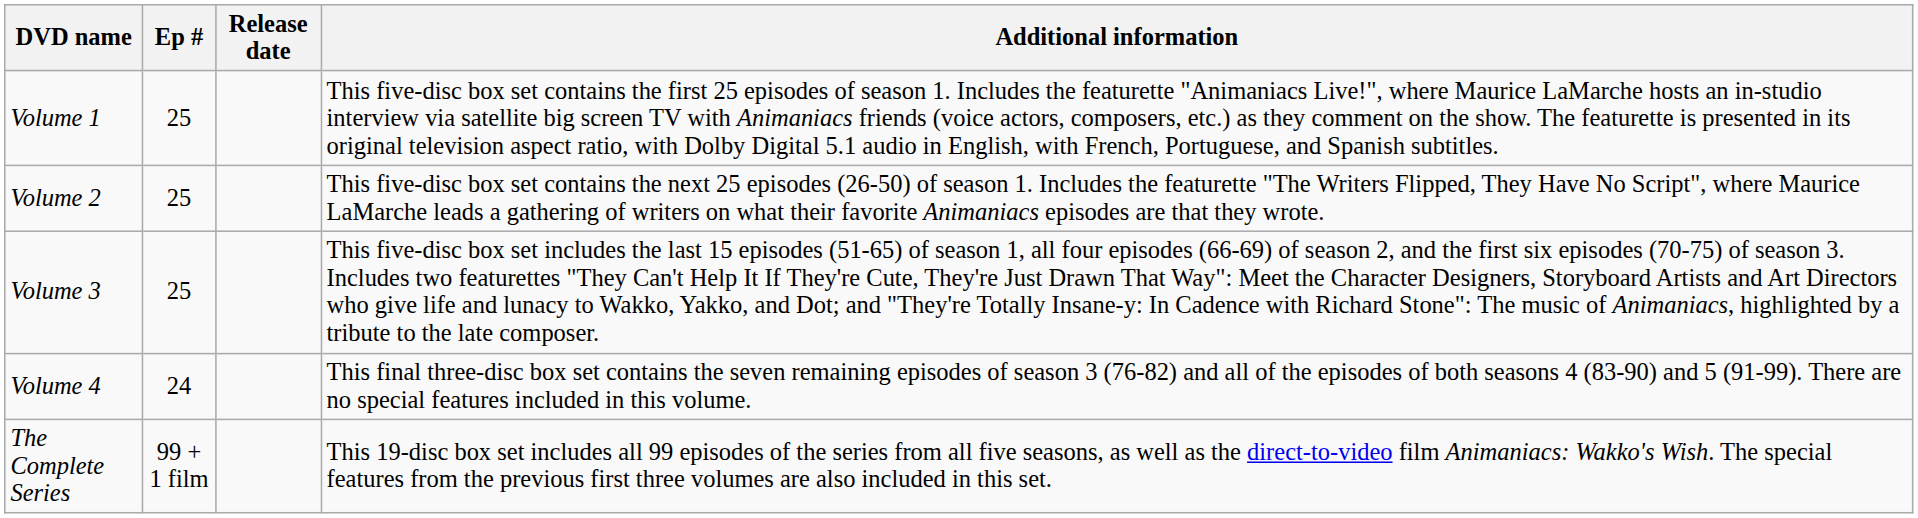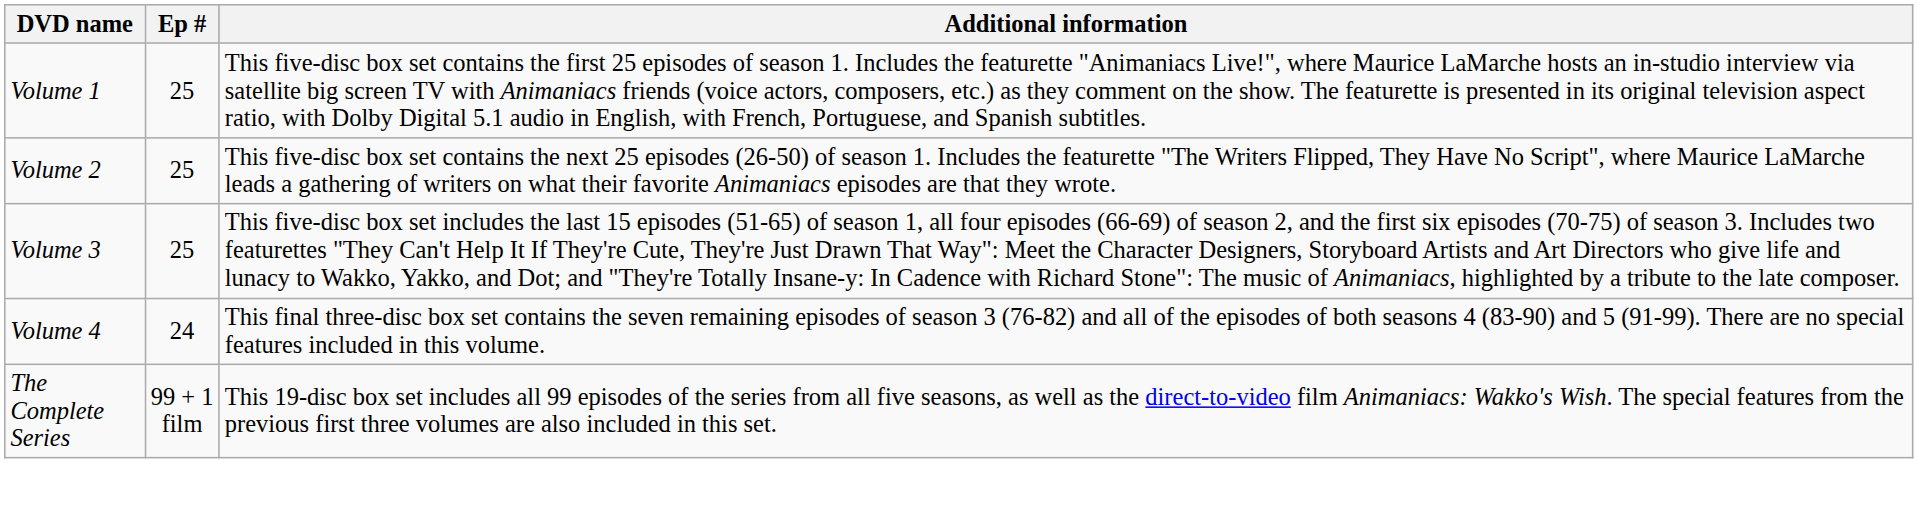- column: Release date
